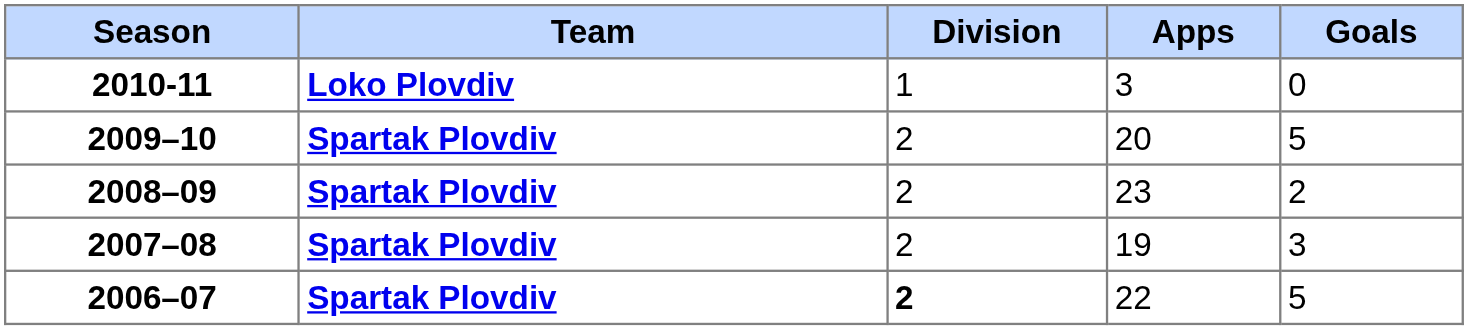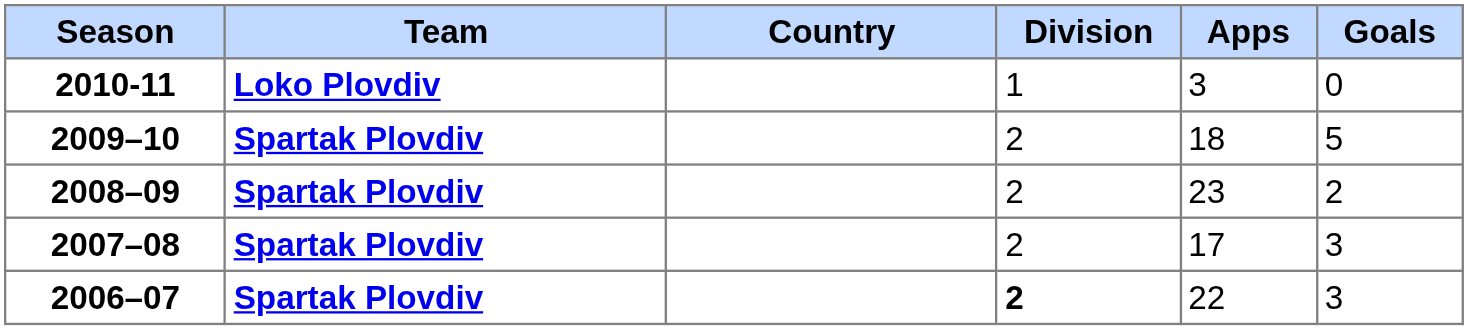+ column: Country
2009–10 | Apps: 20 -> 18
2007–08 | Apps: 19 -> 17
2006–07 | Goals: 5 -> 3
